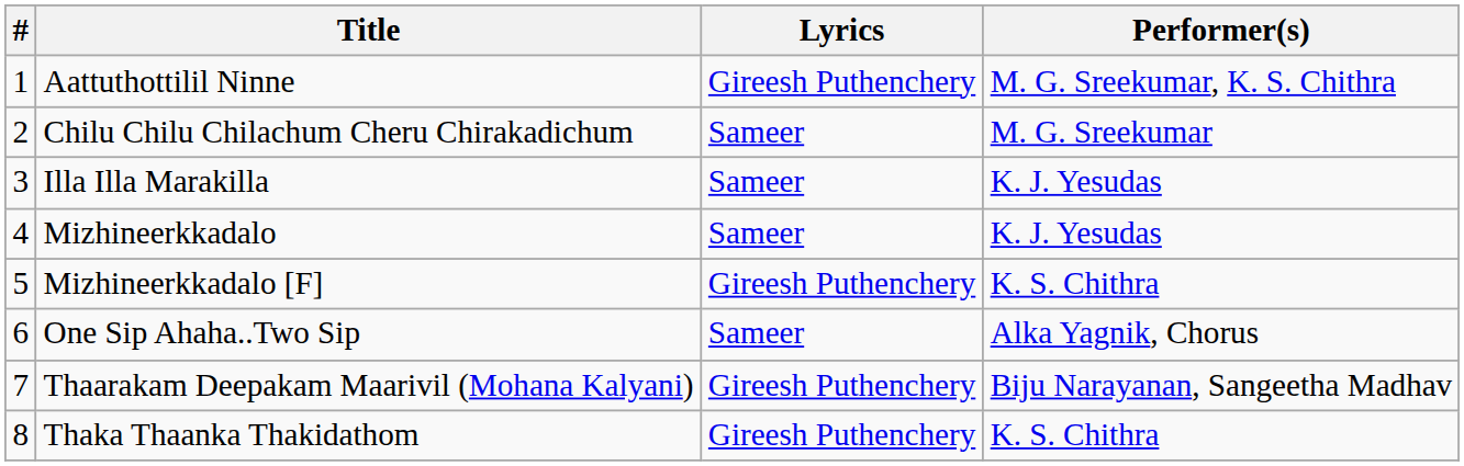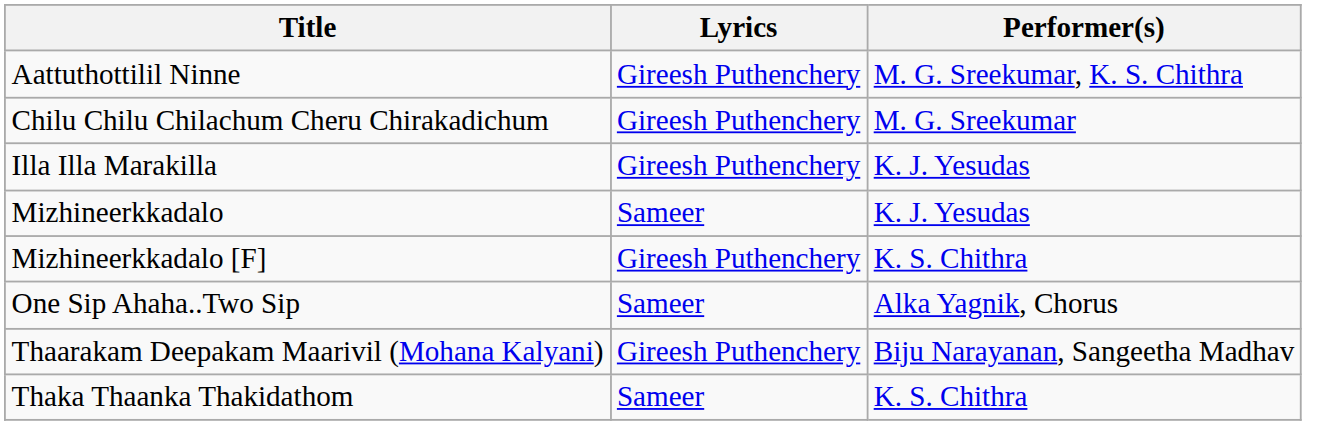- column: # | 1 | 2 | 3 | 4 | 5 | 6 | 7 | 8
Chilu Chilu Chilachum Cheru Chirakadichum | Lyrics: Sameer -> Gireesh Puthenchery
Illa Illa Marakilla | Lyrics: Sameer -> Gireesh Puthenchery
Thaka Thaanka Thakidathom | Lyrics: Gireesh Puthenchery -> Sameer
